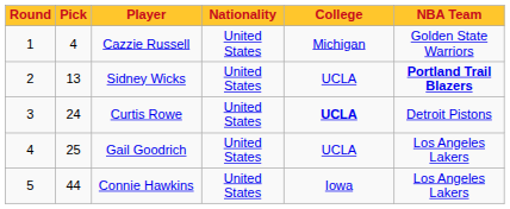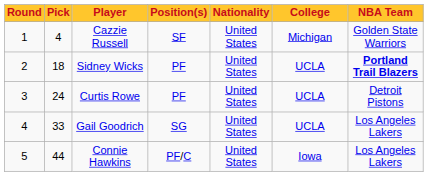+ column: Position(s) | SF | PF | PF | SG | PF/C
Sidney Wicks | Pick: 13 -> 18
Curtis Rowe | College: bold -> normal
Gail Goodrich | Pick: 25 -> 33
